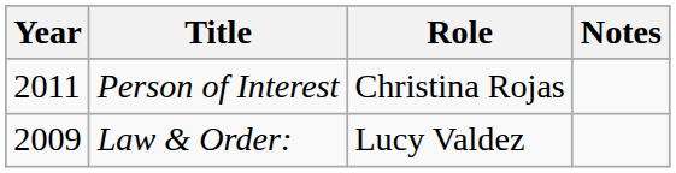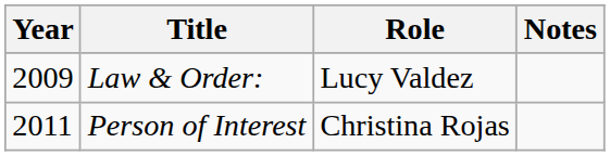rows swapped: Law & Order: <-> Person of Interest
